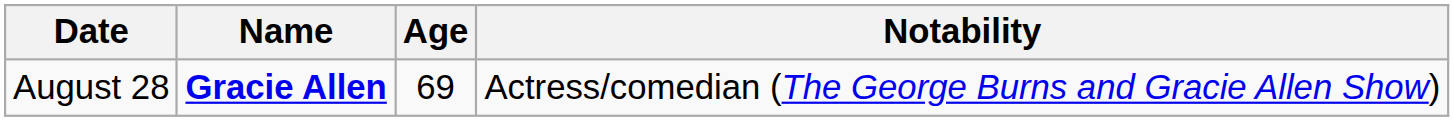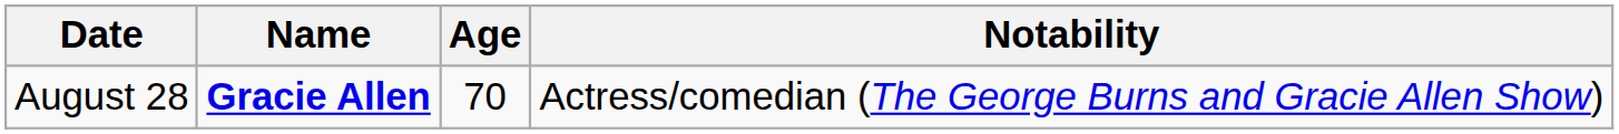August 28 | Age: 69 -> 70
